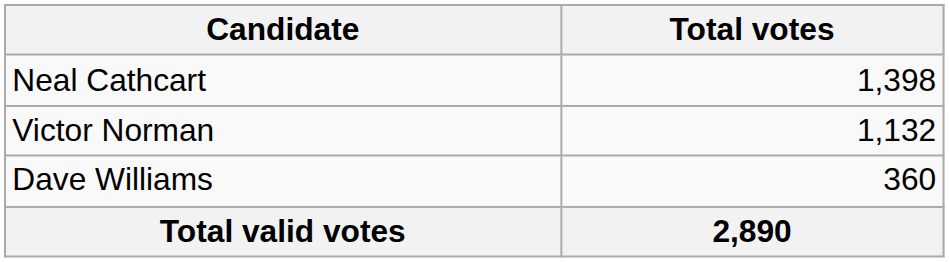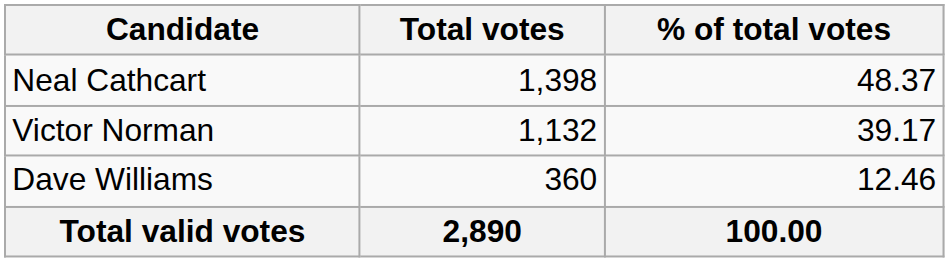+ column: % of total votes | 48.37 | 39.17 | 12.46 | 100.00
